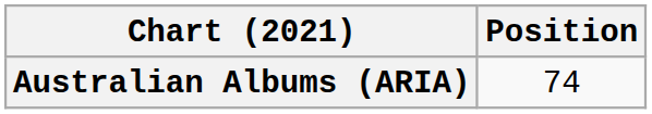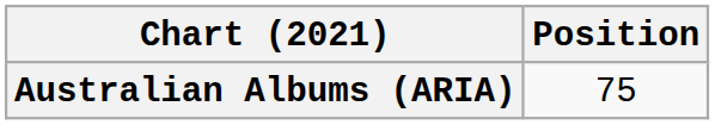Australian Albums (ARIA) | Position: 74 -> 75
